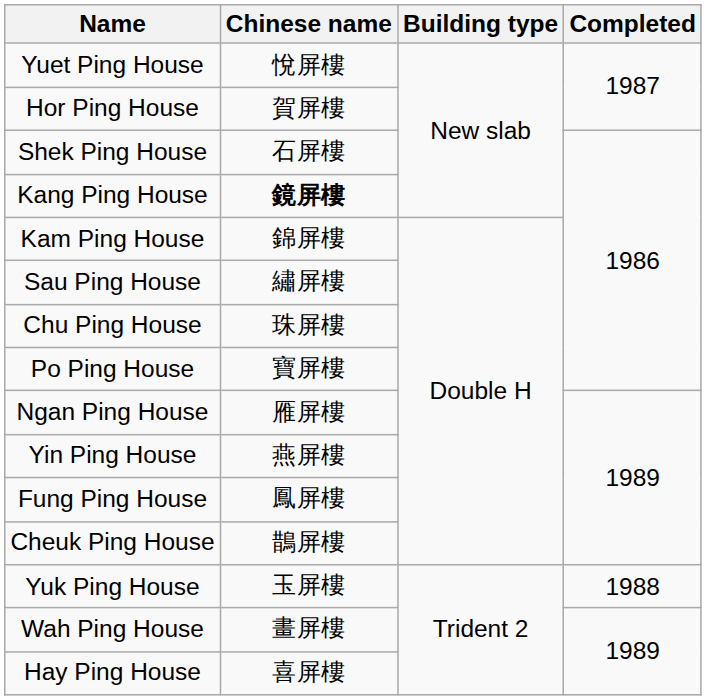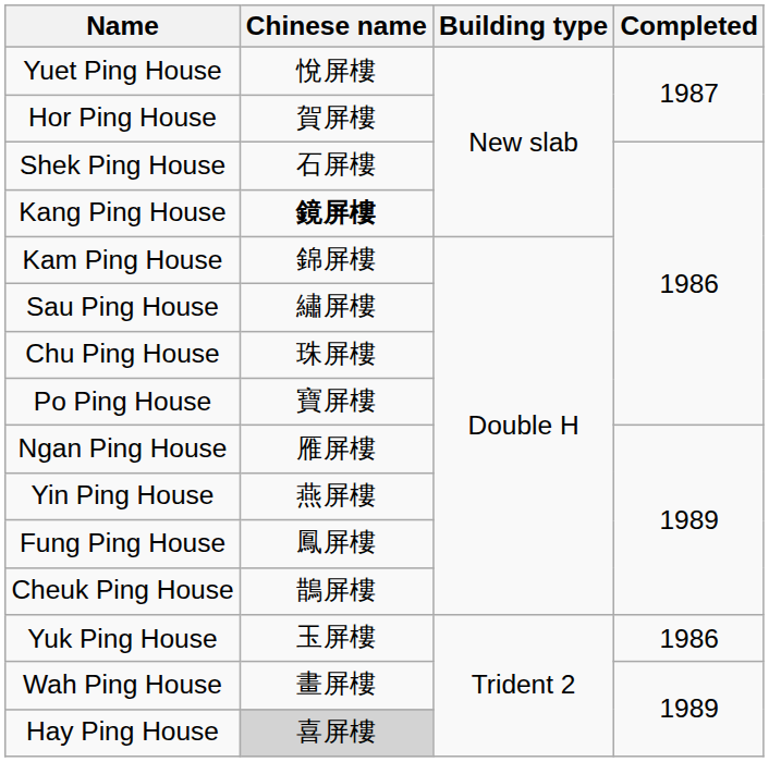Yuk Ping House | Completed: 1988 -> 1986
Hay Ping House | Chinese name: no background -> lightgrey background
